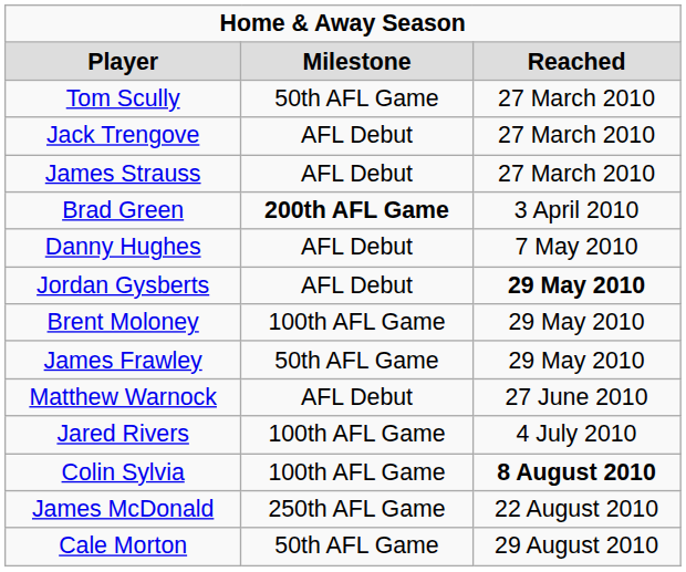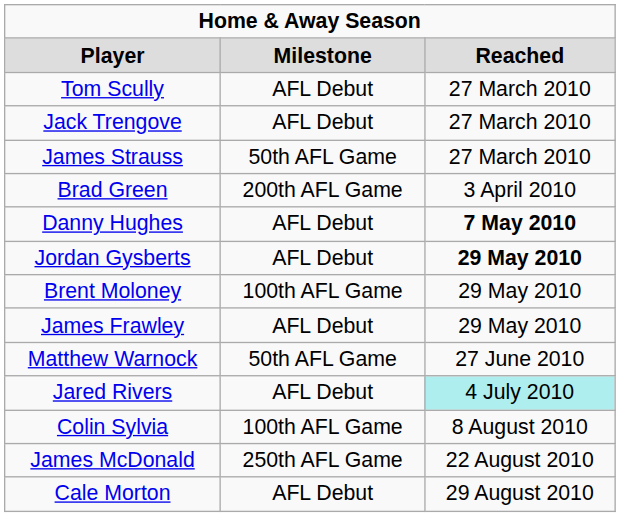Tom Scully | column 2: 50th AFL Game -> AFL Debut
James Strauss | column 2: AFL Debut -> 50th AFL Game
Brad Green | column 2: bold -> normal
Danny Hughes | column 3: normal -> bold
James Frawley | column 2: 50th AFL Game -> AFL Debut
Matthew Warnock | column 2: AFL Debut -> 50th AFL Game
Jared Rivers | column 2: 100th AFL Game -> AFL Debut
Jared Rivers | column 3: no background -> paleturquoise background
Colin Sylvia | column 3: bold -> normal
Cale Morton | column 2: 50th AFL Game -> AFL Debut
